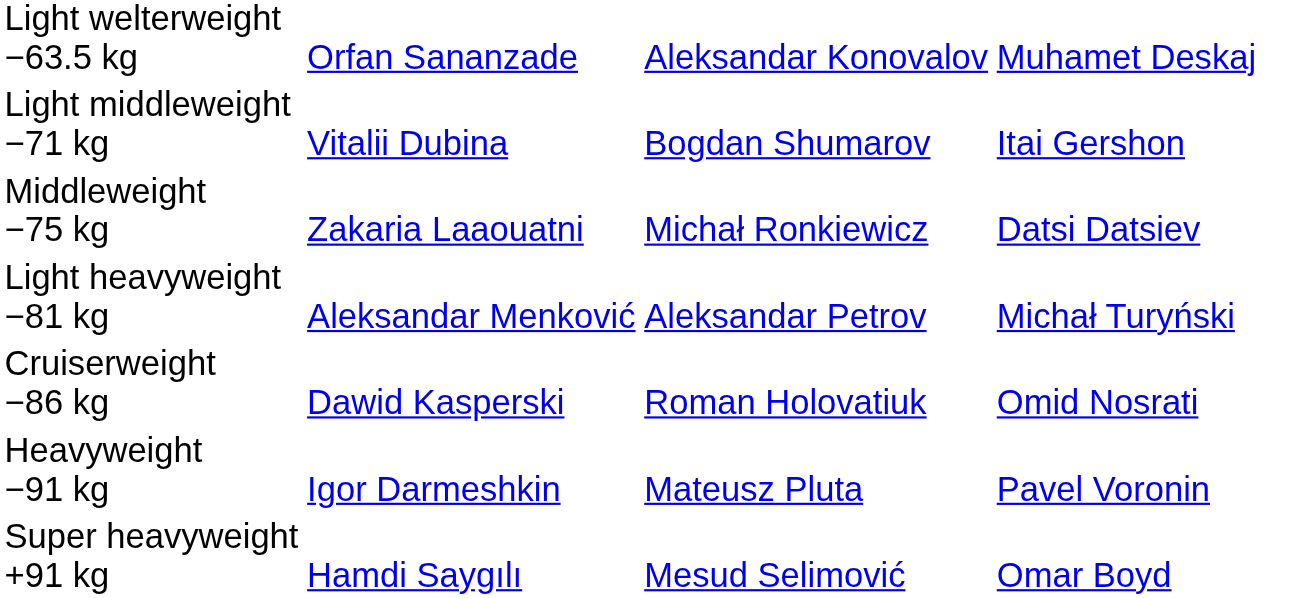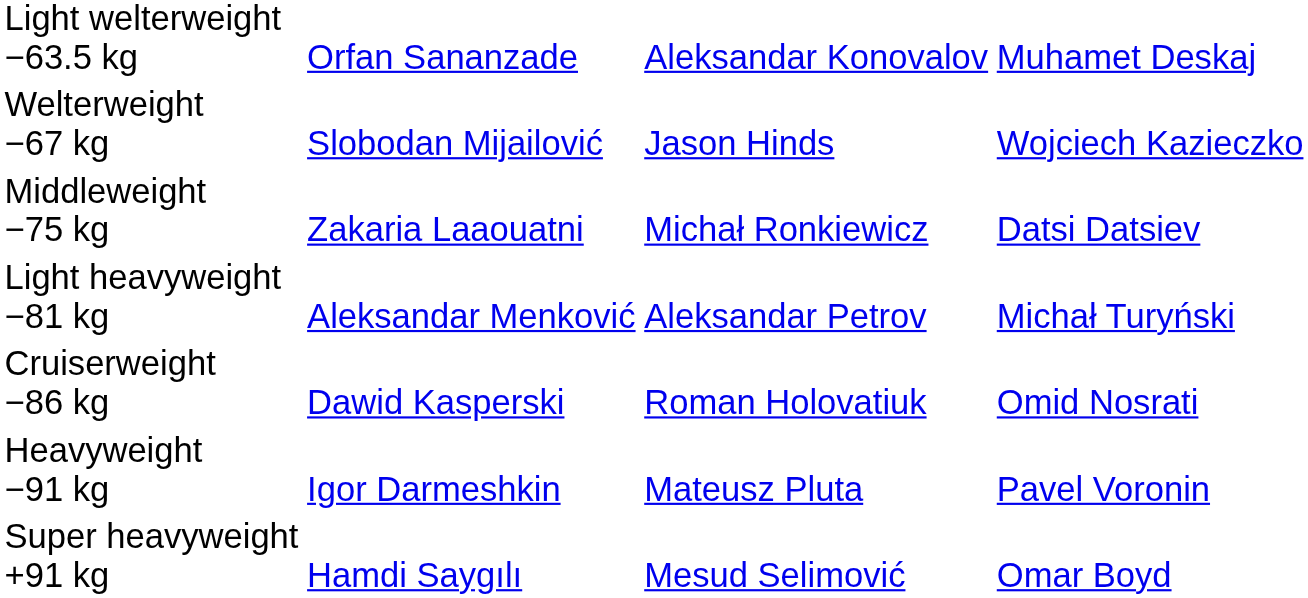+ row: Welterweight −67 kg | Slobodan Mijailović | Jason Hinds | Wojciech Kazieczko
- row: Light middleweight −71 kg | Vitalii Dubina | Bogdan Shumarov | Itai Gershon
